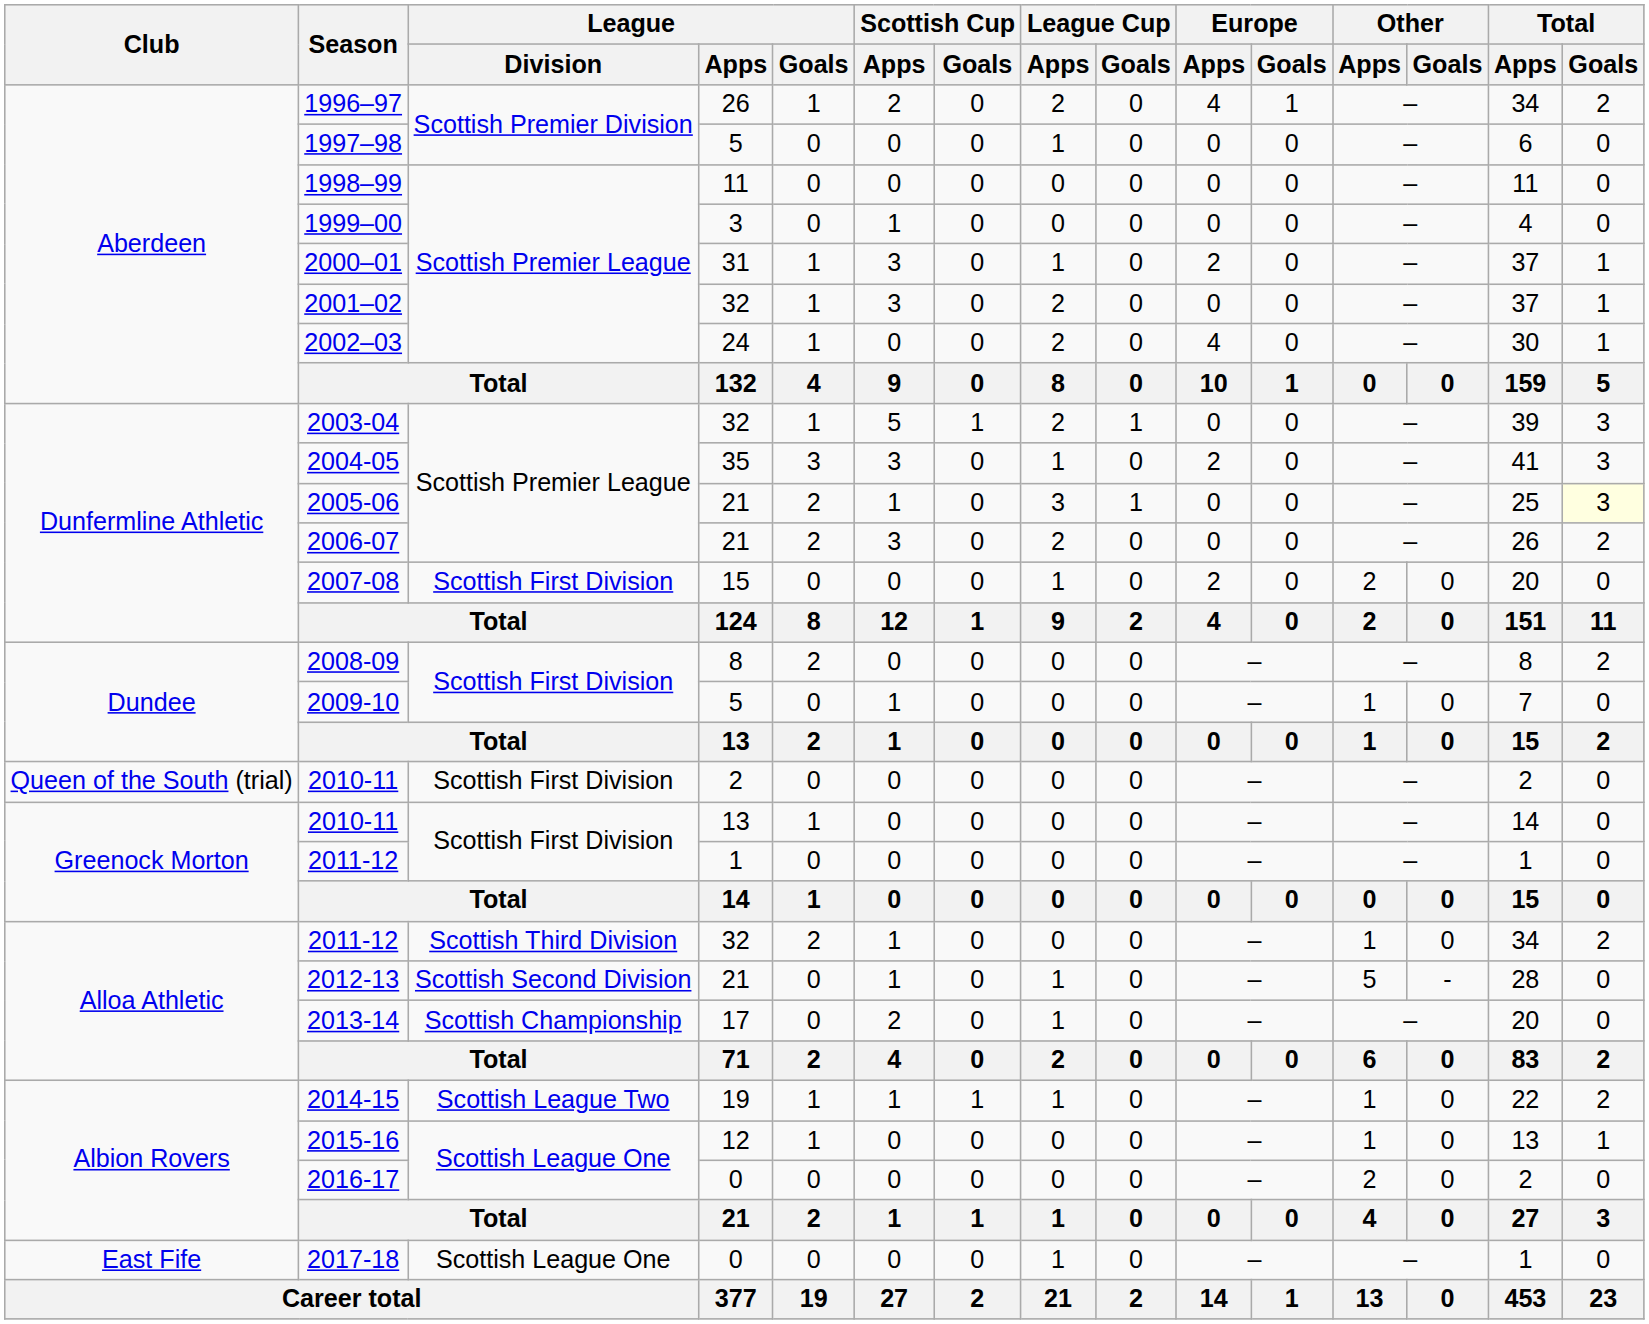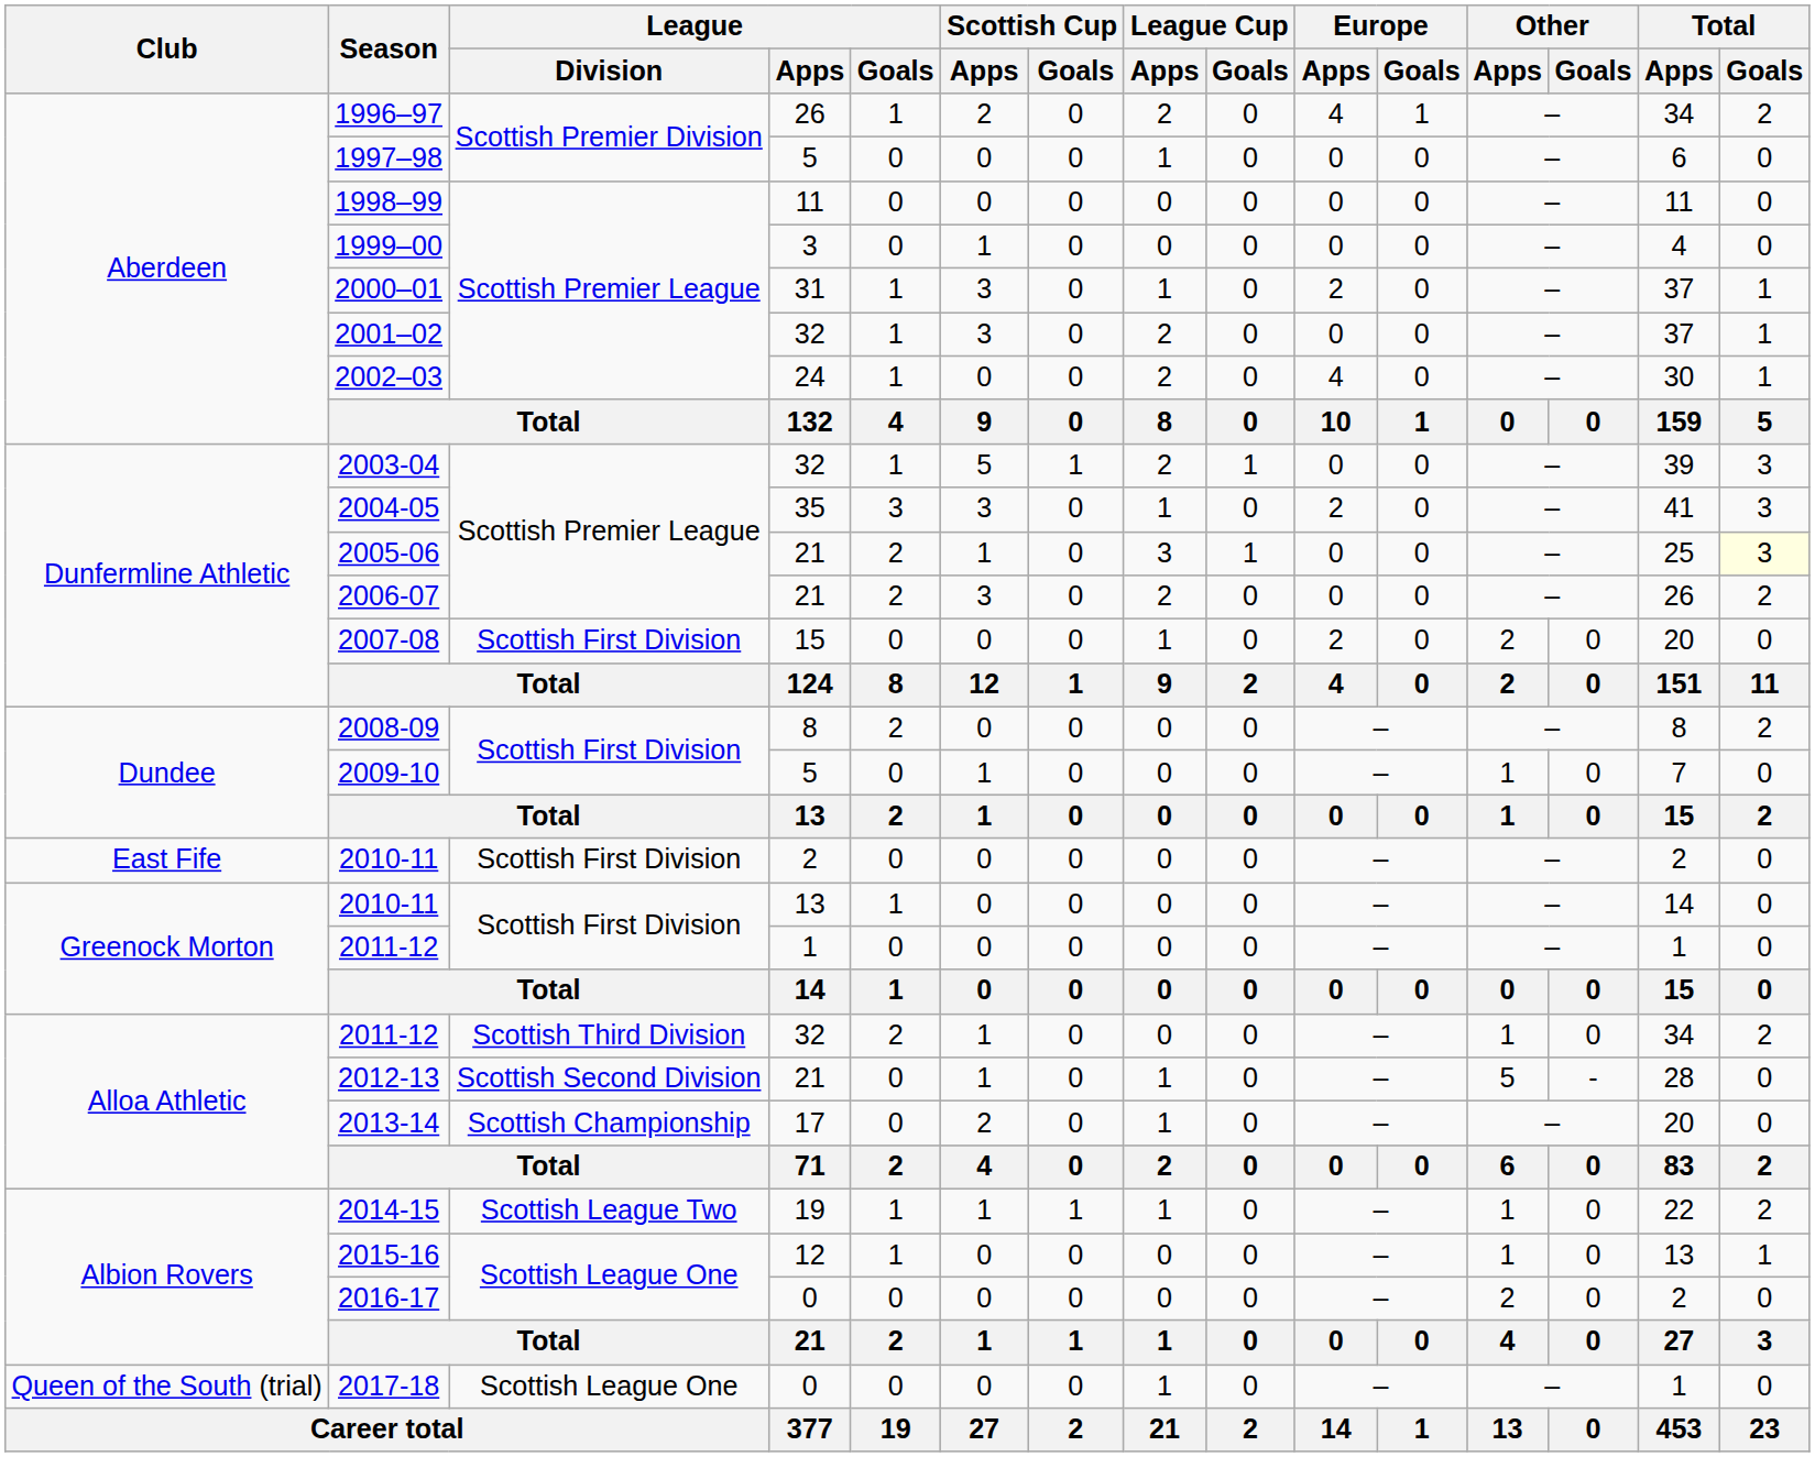2010-11 / 2 | Club: Queen of the South (trial) -> East Fife
2017-18 | Club: East Fife -> Queen of the South (trial)
